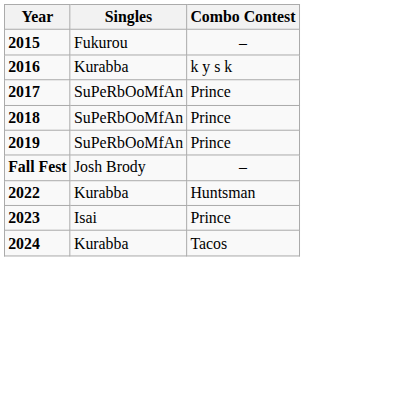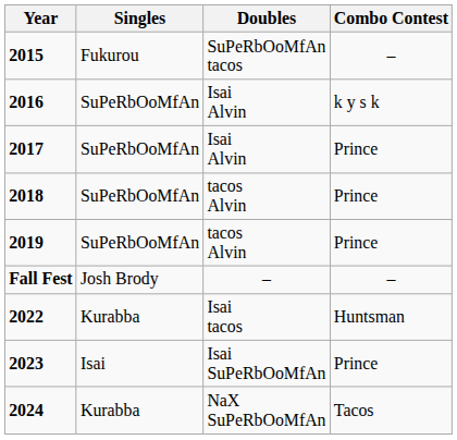+ column: Doubles | SuPeRbOoMfAn tacos | Isai Alvin | Isai Alvin | tacos Alvin | tacos Alvin | – | Isai tacos | Isai SuPeRbOoMfAn | NaX SuPeRbOoMfAn
2016 | Singles: Kurabba -> SuPeRbOoMfAn
